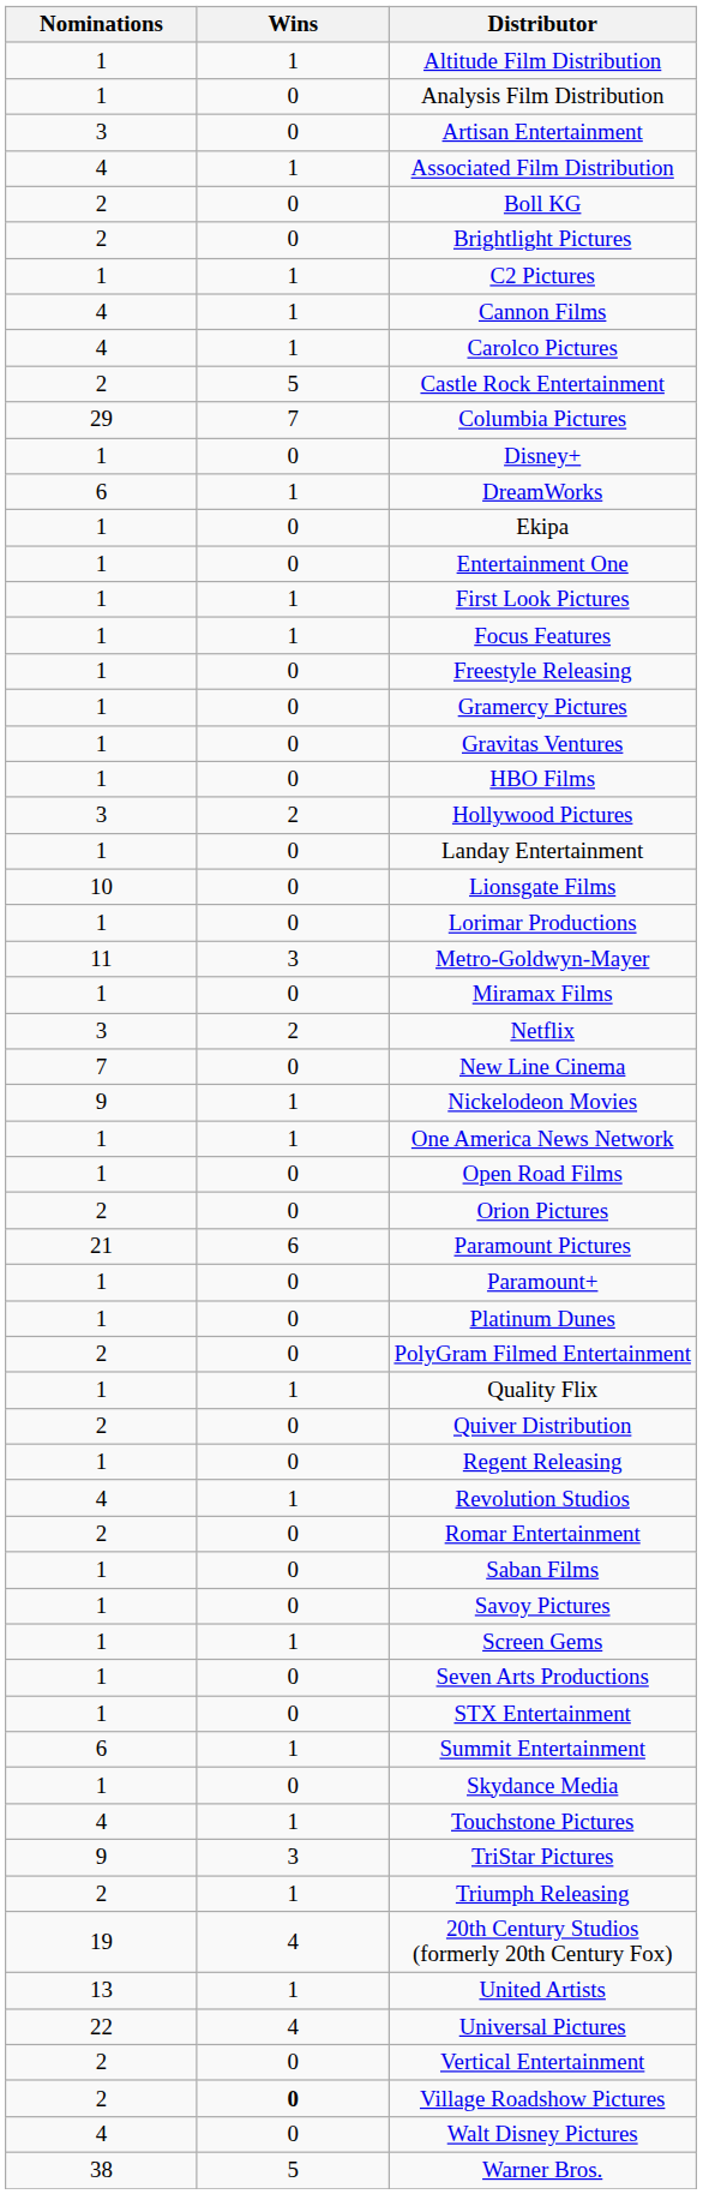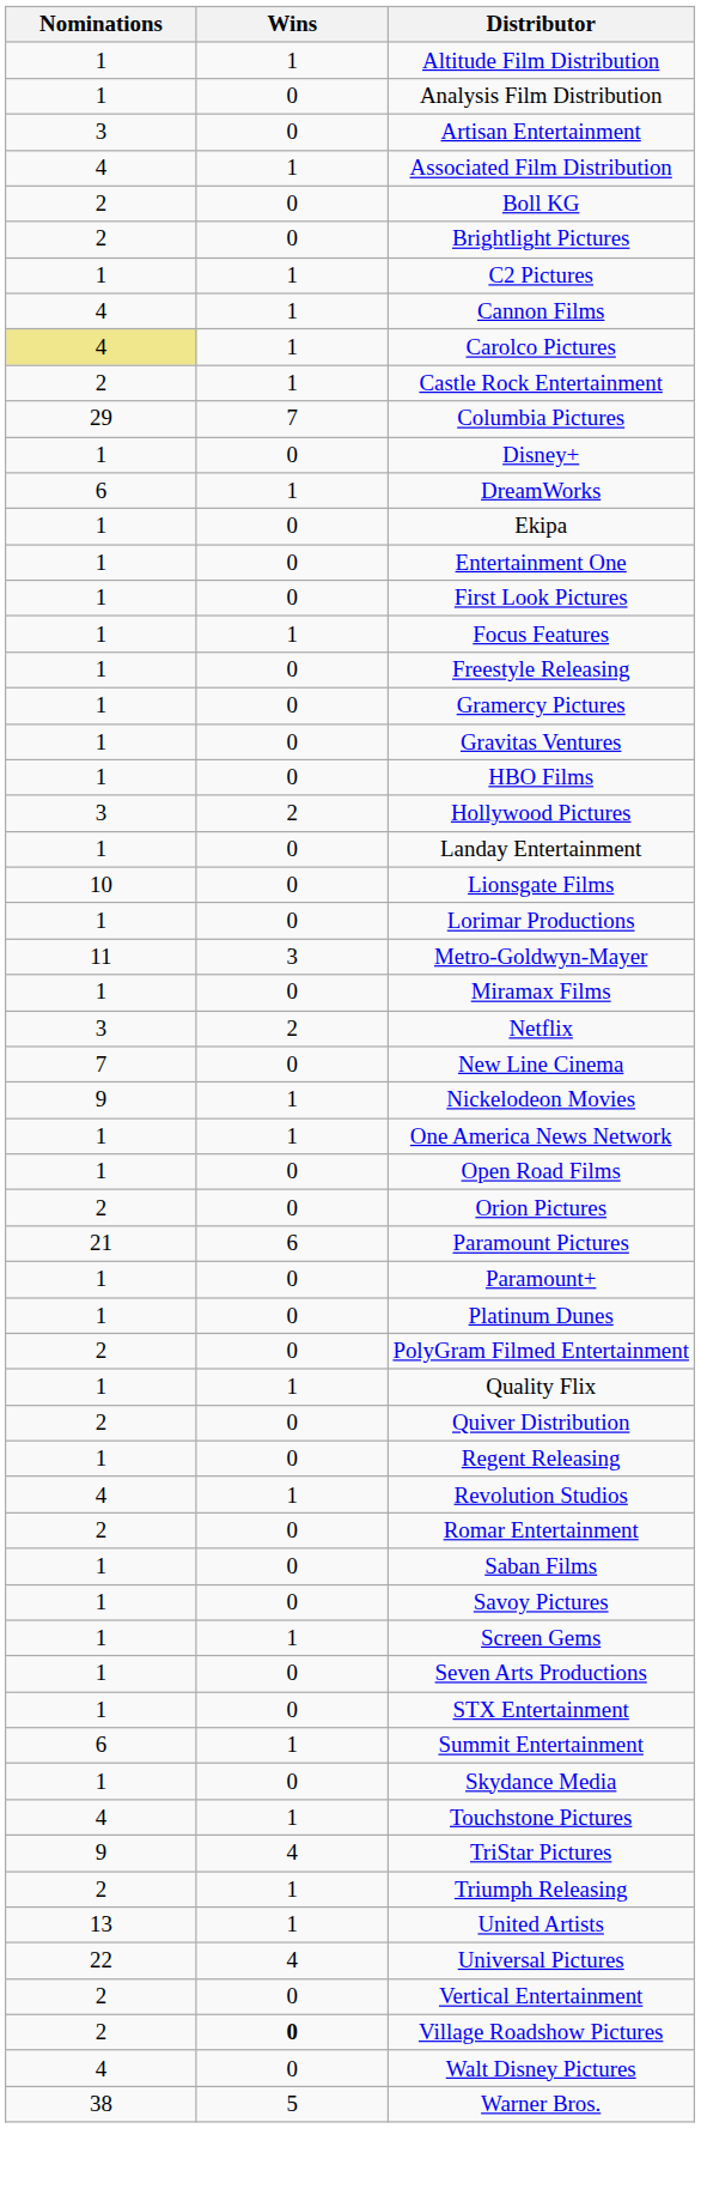Carolco Pictures | Nominations: no background -> khaki background
Castle Rock Entertainment | Wins: 5 -> 1
First Look Pictures | Wins: 1 -> 0
TriStar Pictures | Wins: 3 -> 4
- row: 19 | 4 | 20th Century Studios (formerly 20th Century Fox)
